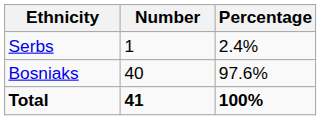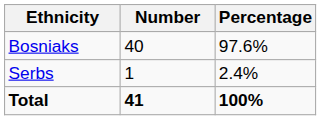rows swapped: Bosniaks <-> Serbs
